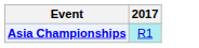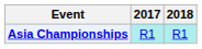+ column: 2018 | R1
